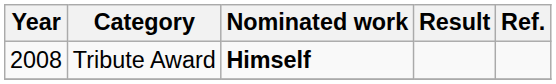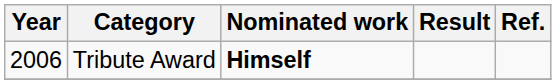Tribute Award | Year: 2008 -> 2006
